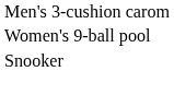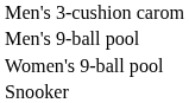+ row: Men's 9-ball pool
